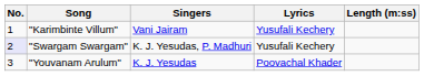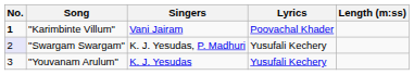"Karimbinte Villum" | No.: normal -> bold
"Karimbinte Villum" | Lyrics: Yusufali Kechery -> Poovachal Khader
"Youvanam Arulum" | Lyrics: Poovachal Khader -> Yusufali Kechery
